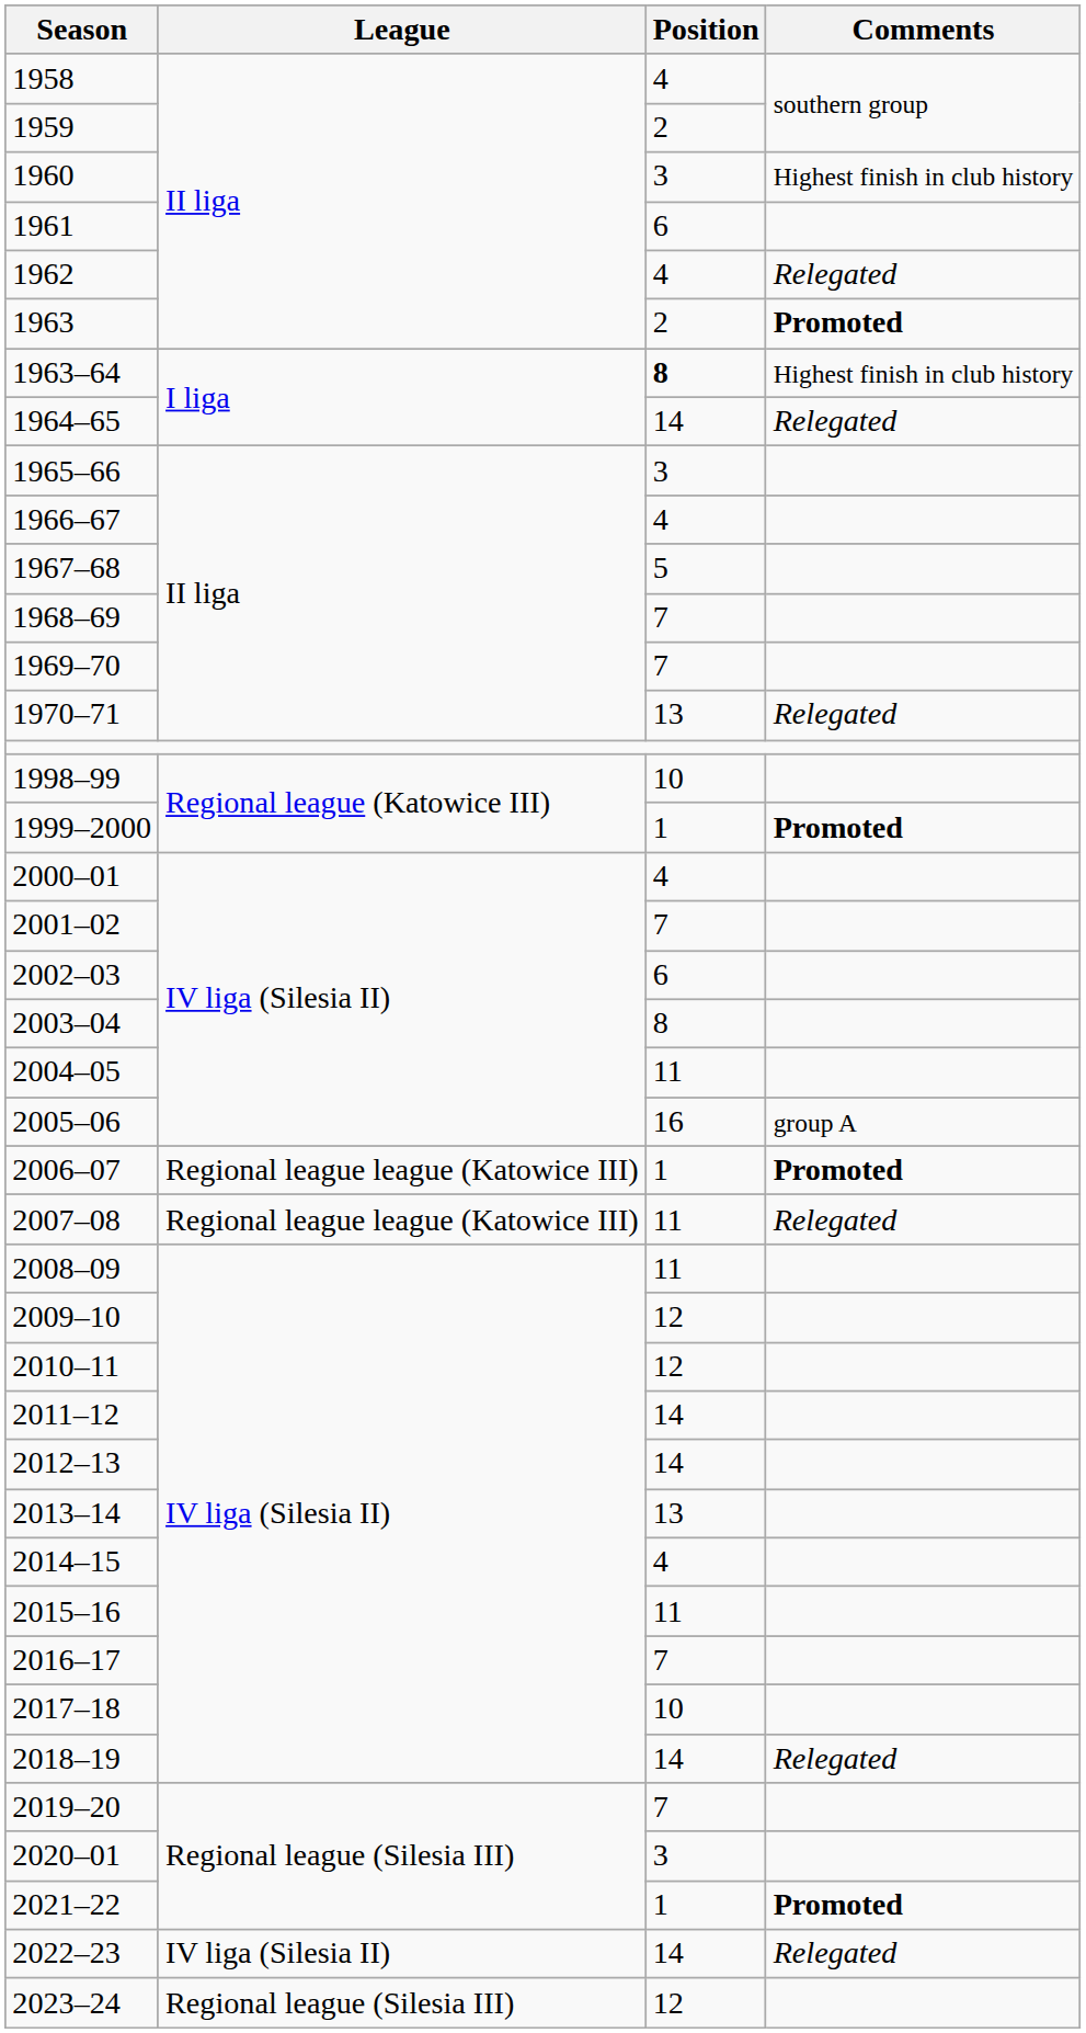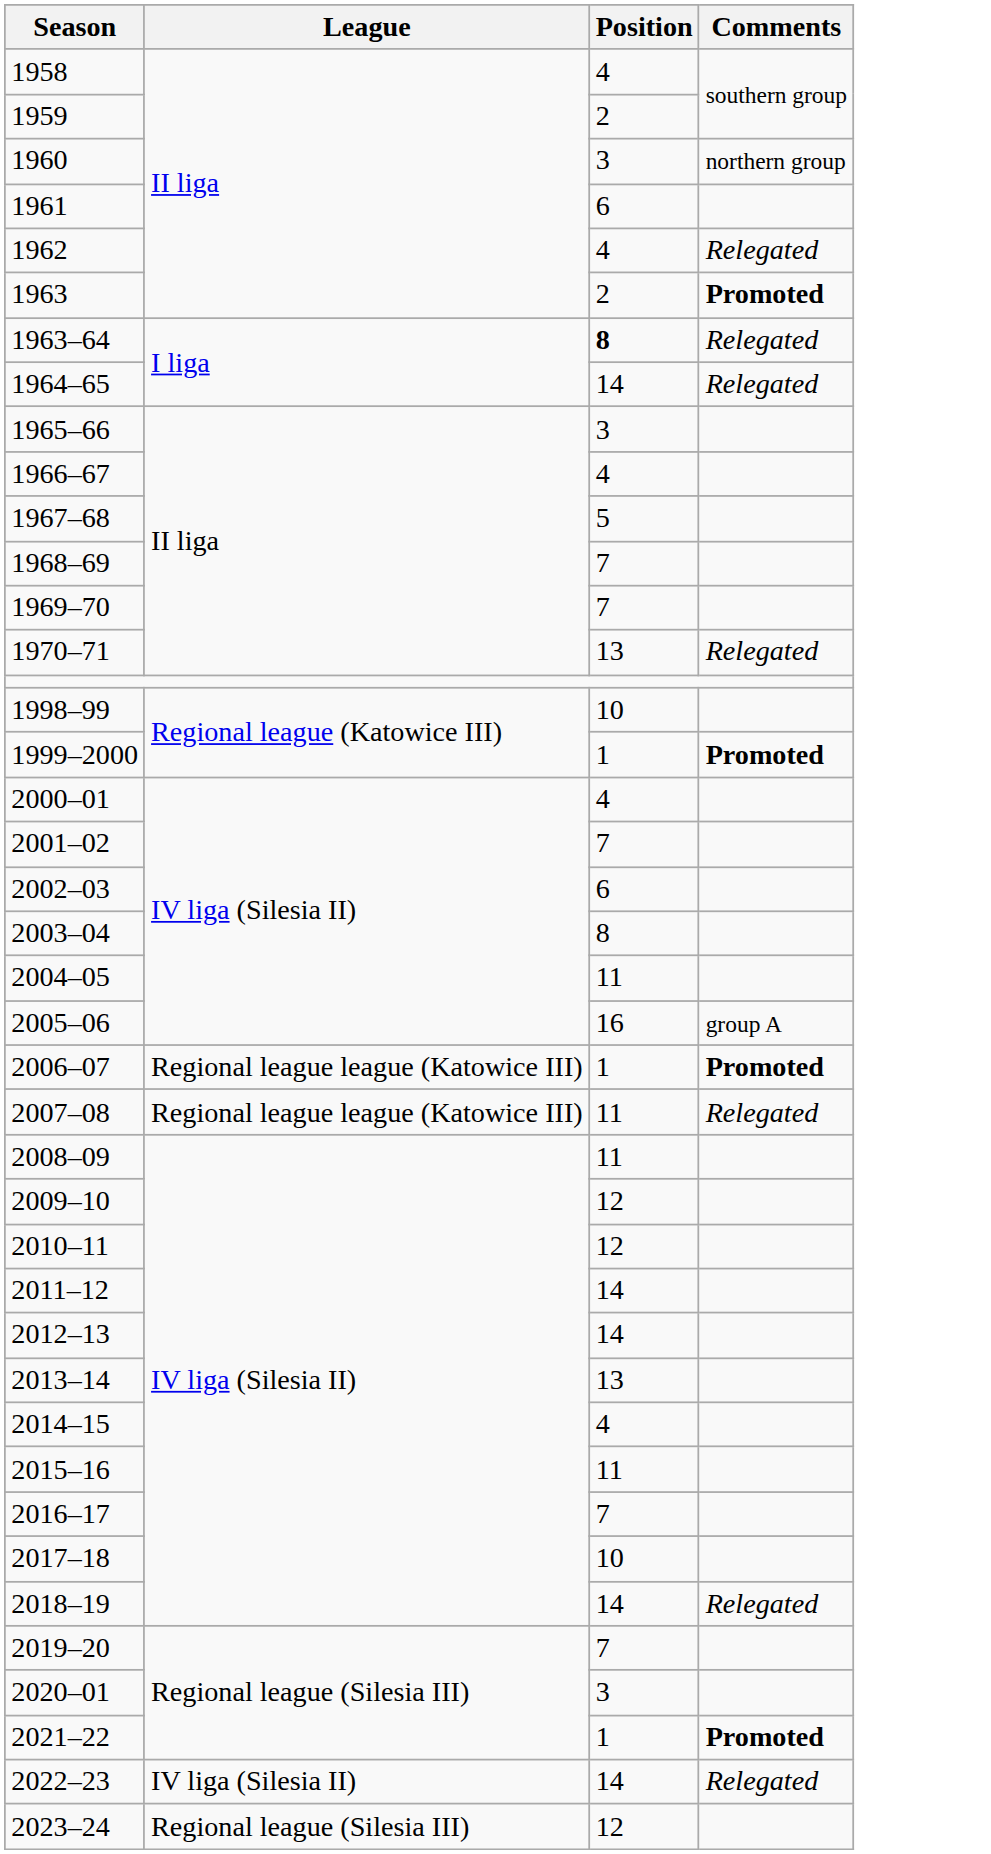1960 | Comments: Highest finish in club history -> northern group
1963–64 | Comments: Highest finish in club history -> Relegated
